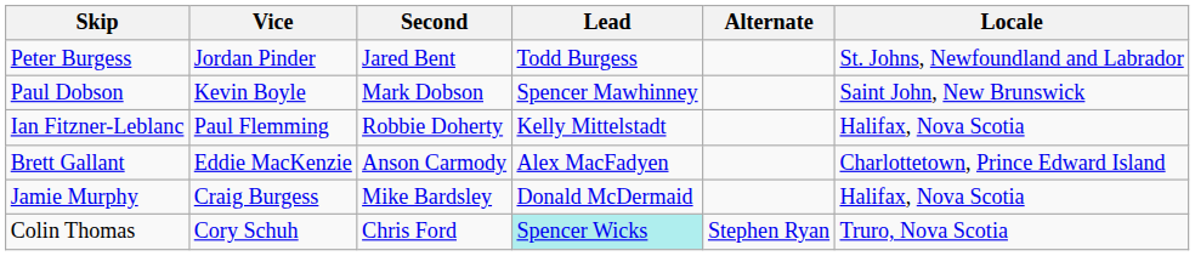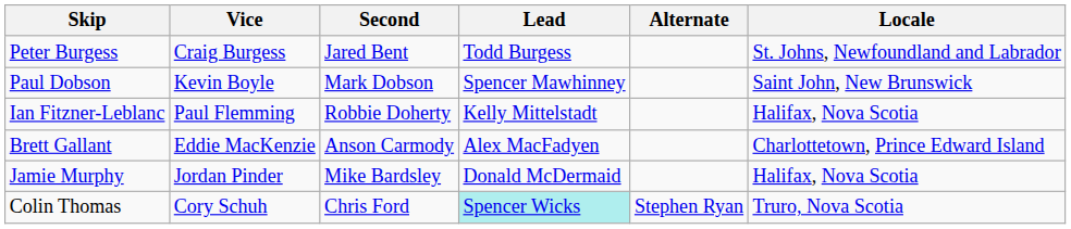Peter Burgess | Vice: Jordan Pinder -> Craig Burgess
Jamie Murphy | Vice: Craig Burgess -> Jordan Pinder
